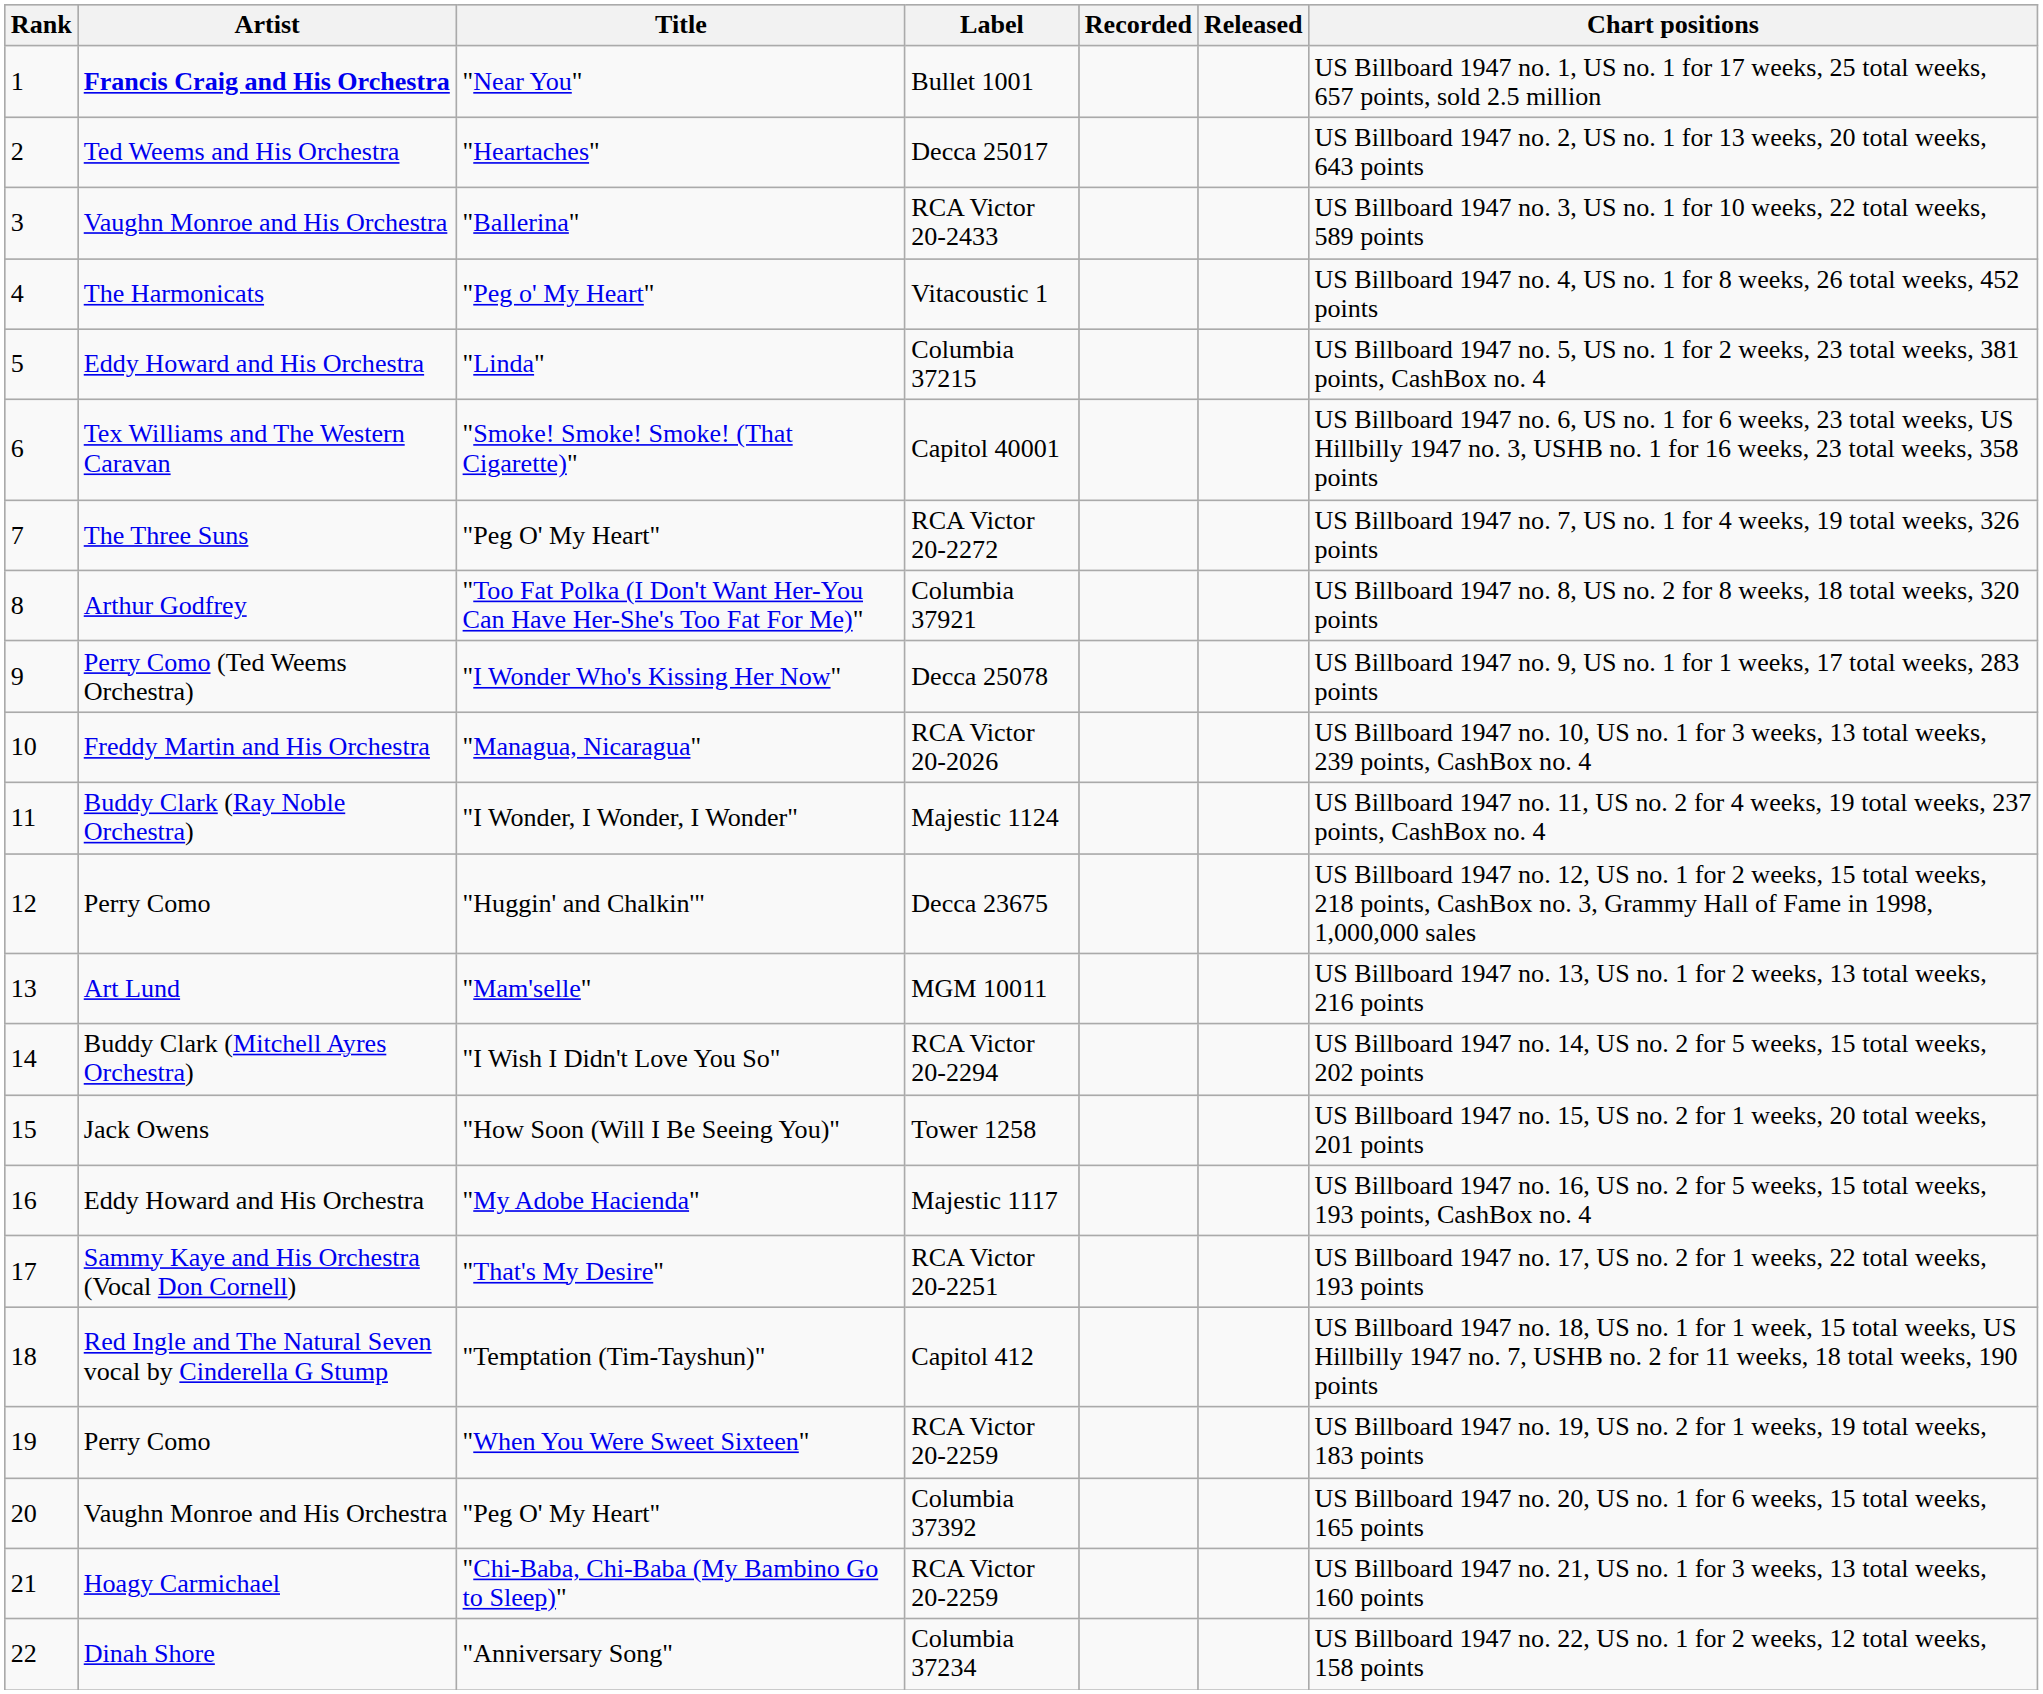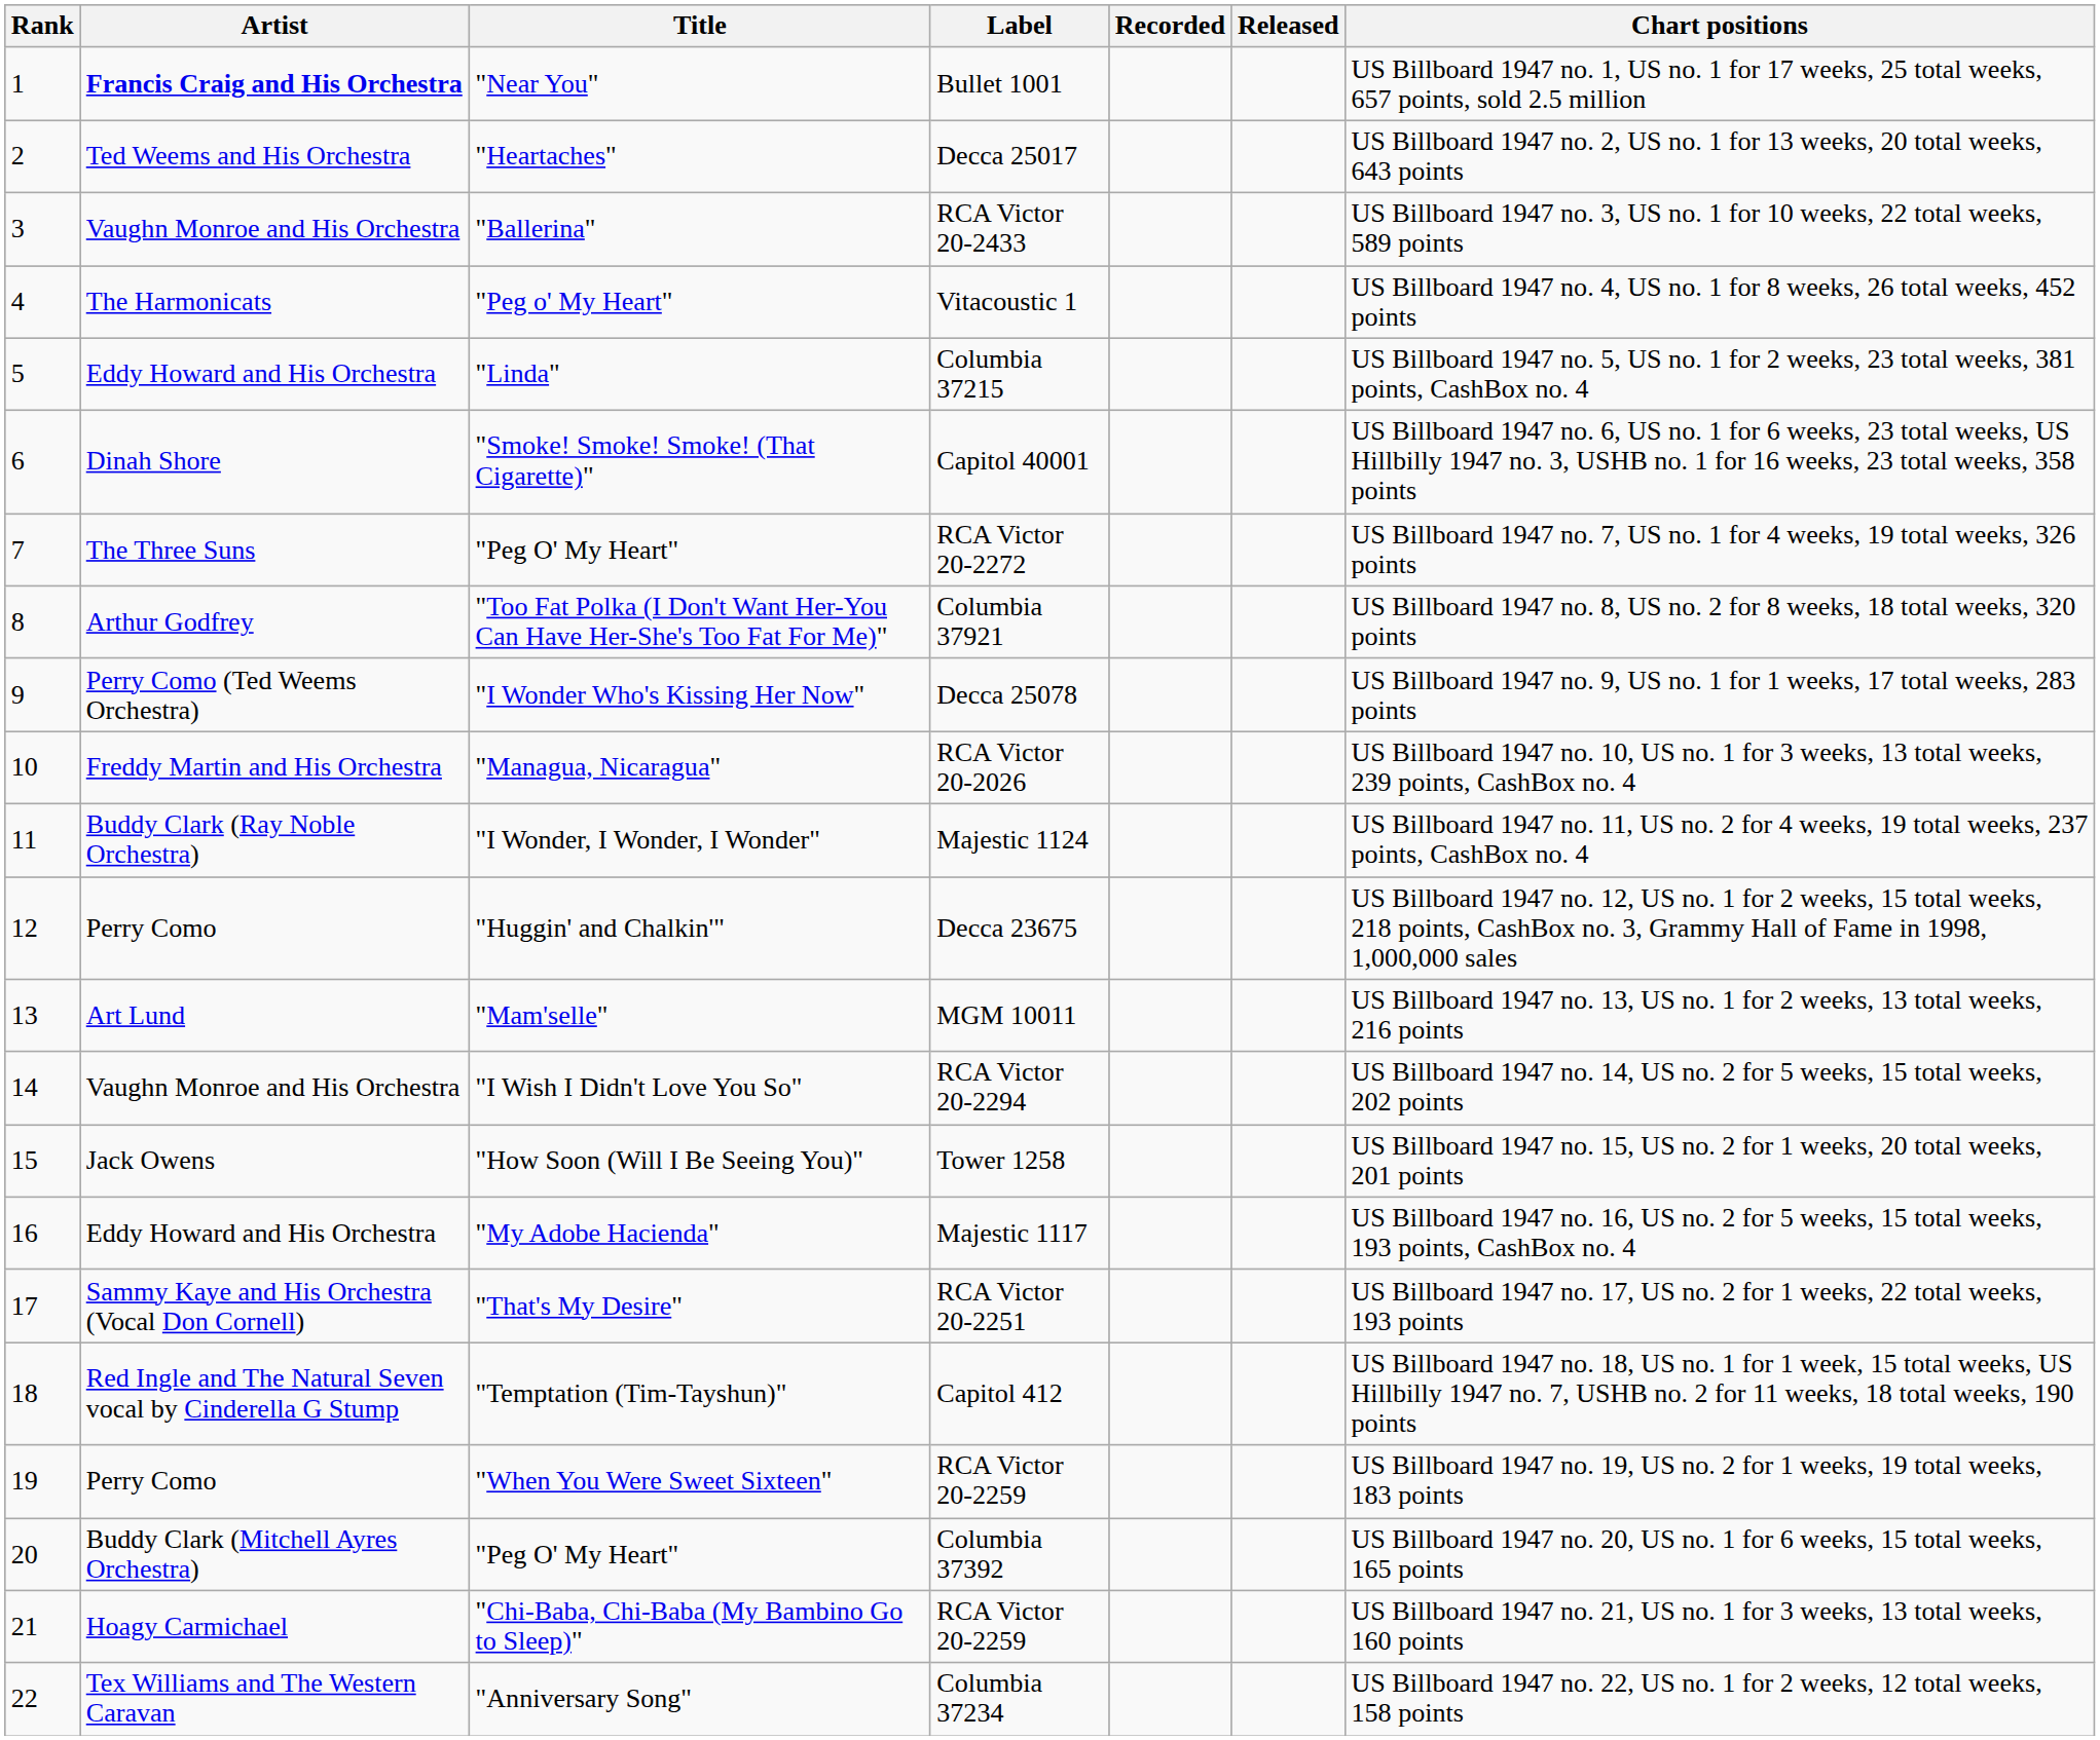"Smoke! Smoke! Smoke! (That Cigarette)" | Artist: Tex Williams and The Western Caravan -> Dinah Shore
"I Wish I Didn't Love You So" | Artist: Buddy Clark (Mitchell Ayres Orchestra) -> Vaughn Monroe and His Orchestra
"Peg O' My Heart" / Columbia 37392 | Artist: Vaughn Monroe and His Orchestra -> Buddy Clark (Mitchell Ayres Orchestra)
"Anniversary Song" | Artist: Dinah Shore -> Tex Williams and The Western Caravan
